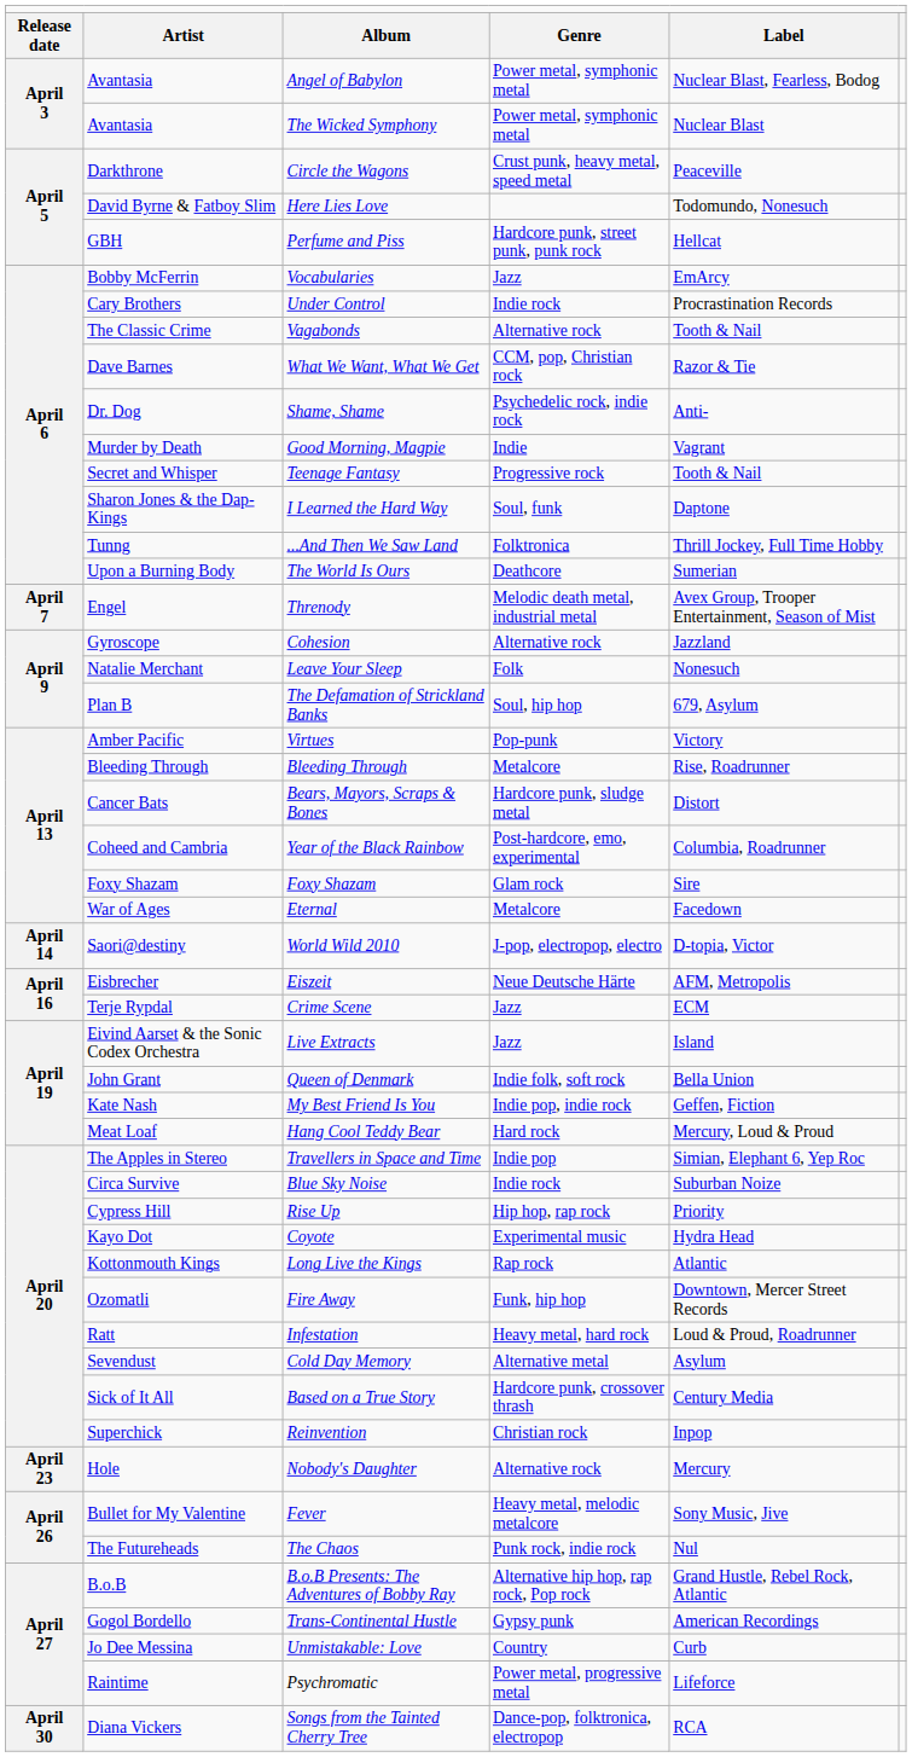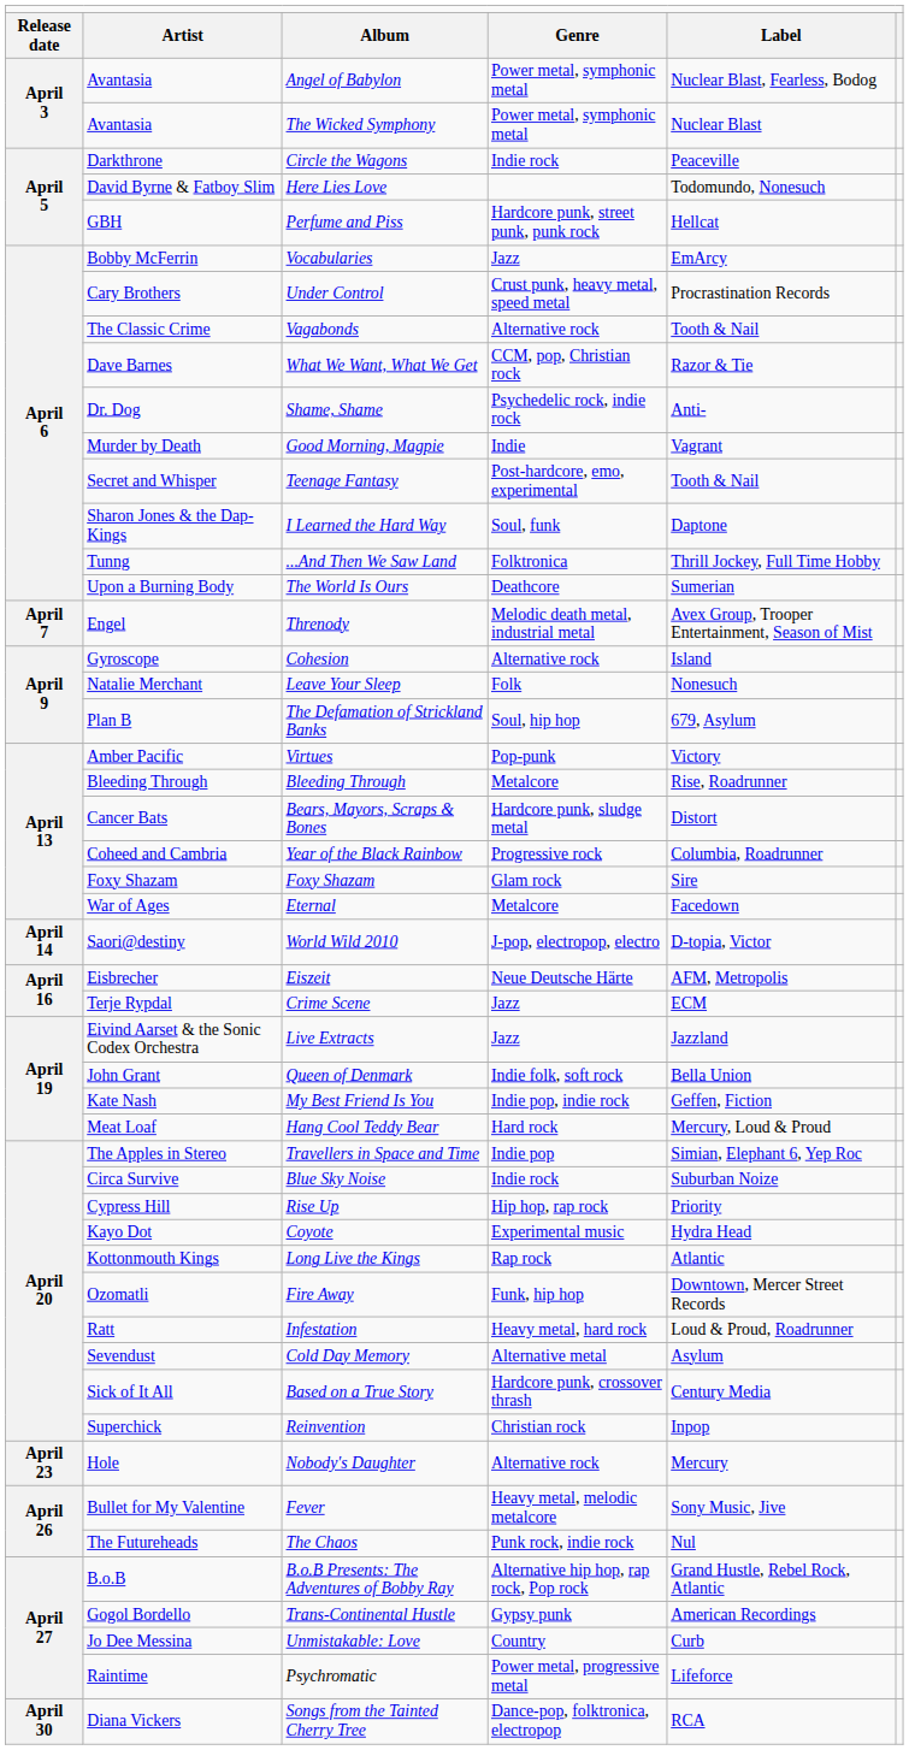Circle the Wagons | column 4: Crust punk, heavy metal, speed metal -> Indie rock
Under Control | column 4: Indie rock -> Crust punk, heavy metal, speed metal
Teenage Fantasy | column 4: Progressive rock -> Post-hardcore, emo, experimental
Cohesion | column 5: Jazzland -> Island
Year of the Black Rainbow | column 4: Post-hardcore, emo, experimental -> Progressive rock
Live Extracts | column 5: Island -> Jazzland
